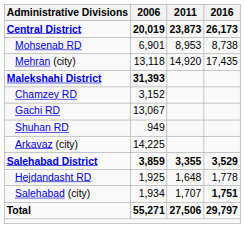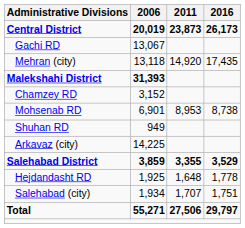rows swapped: Mohsenab RD <-> Gachi RD
Salehabad (city) | 2016: bold -> normal
